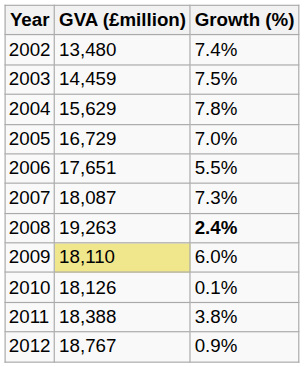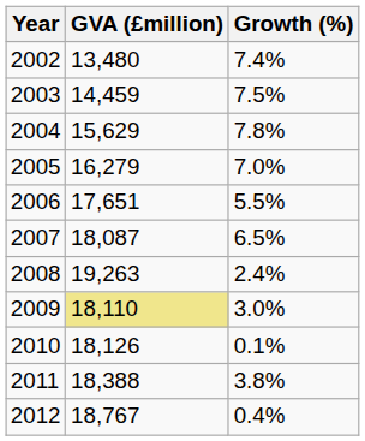2005 | GVA (£million): 16,729 -> 16,279
2007 | Growth (%): 7.3% -> 6.5%
2008 | Growth (%): bold -> normal
2009 | Growth (%): 6.0% -> 3.0%
2012 | Growth (%): 0.9% -> 0.4%
